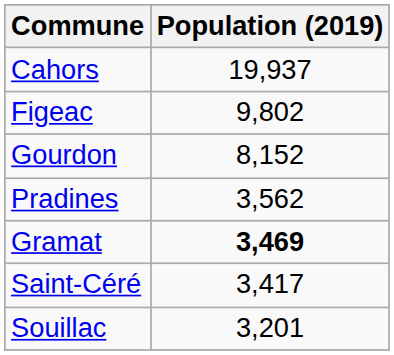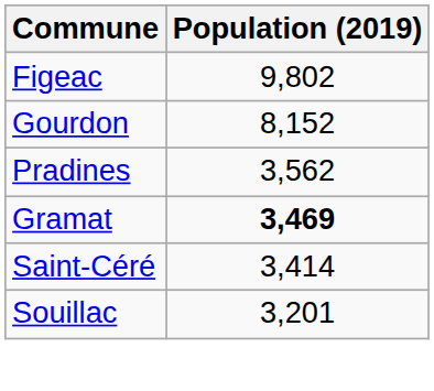- row: Cahors | 19,937
Saint-Céré | Population (2019): 3,417 -> 3,414
